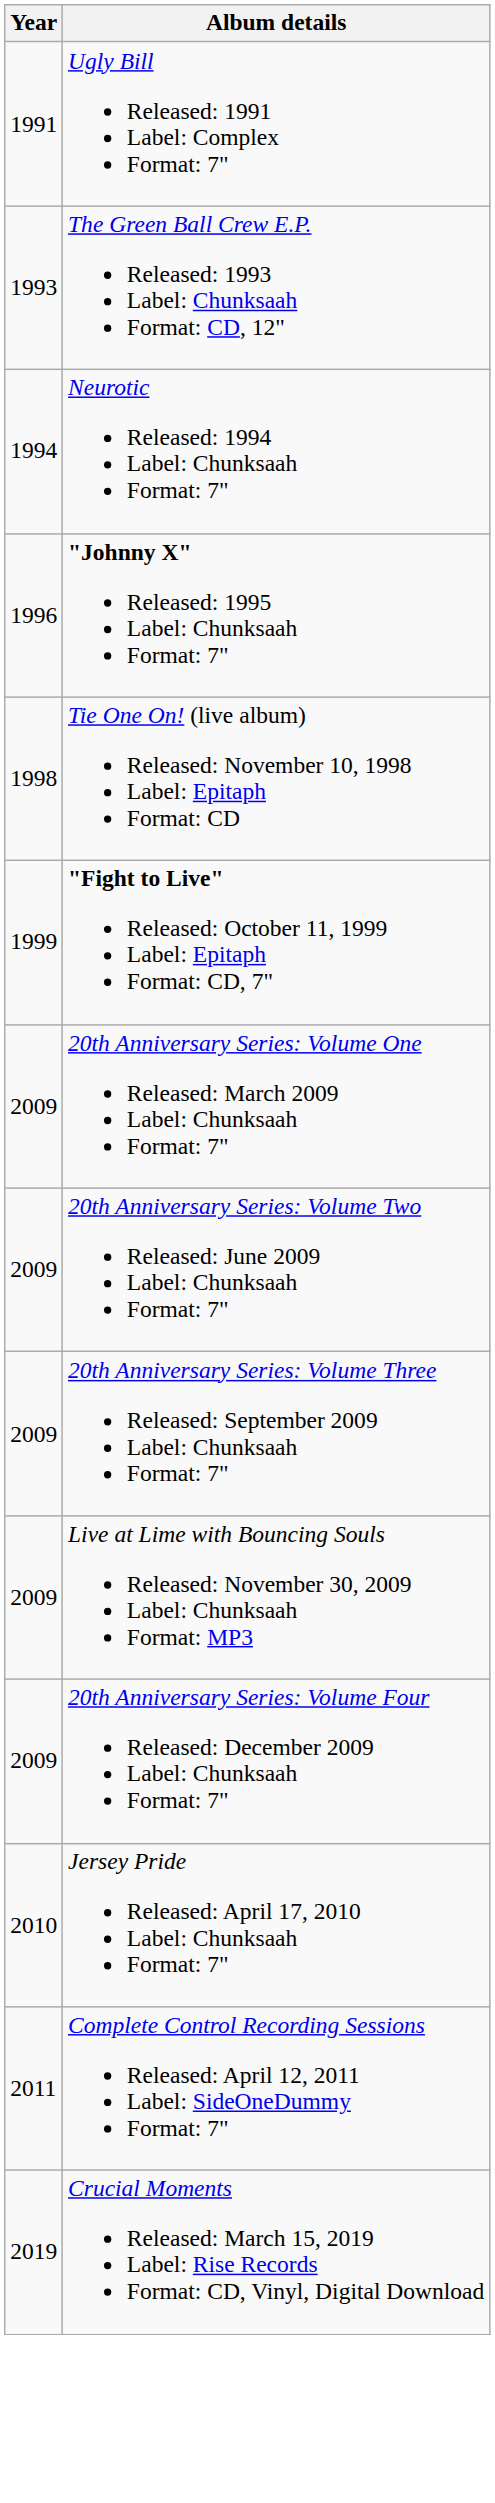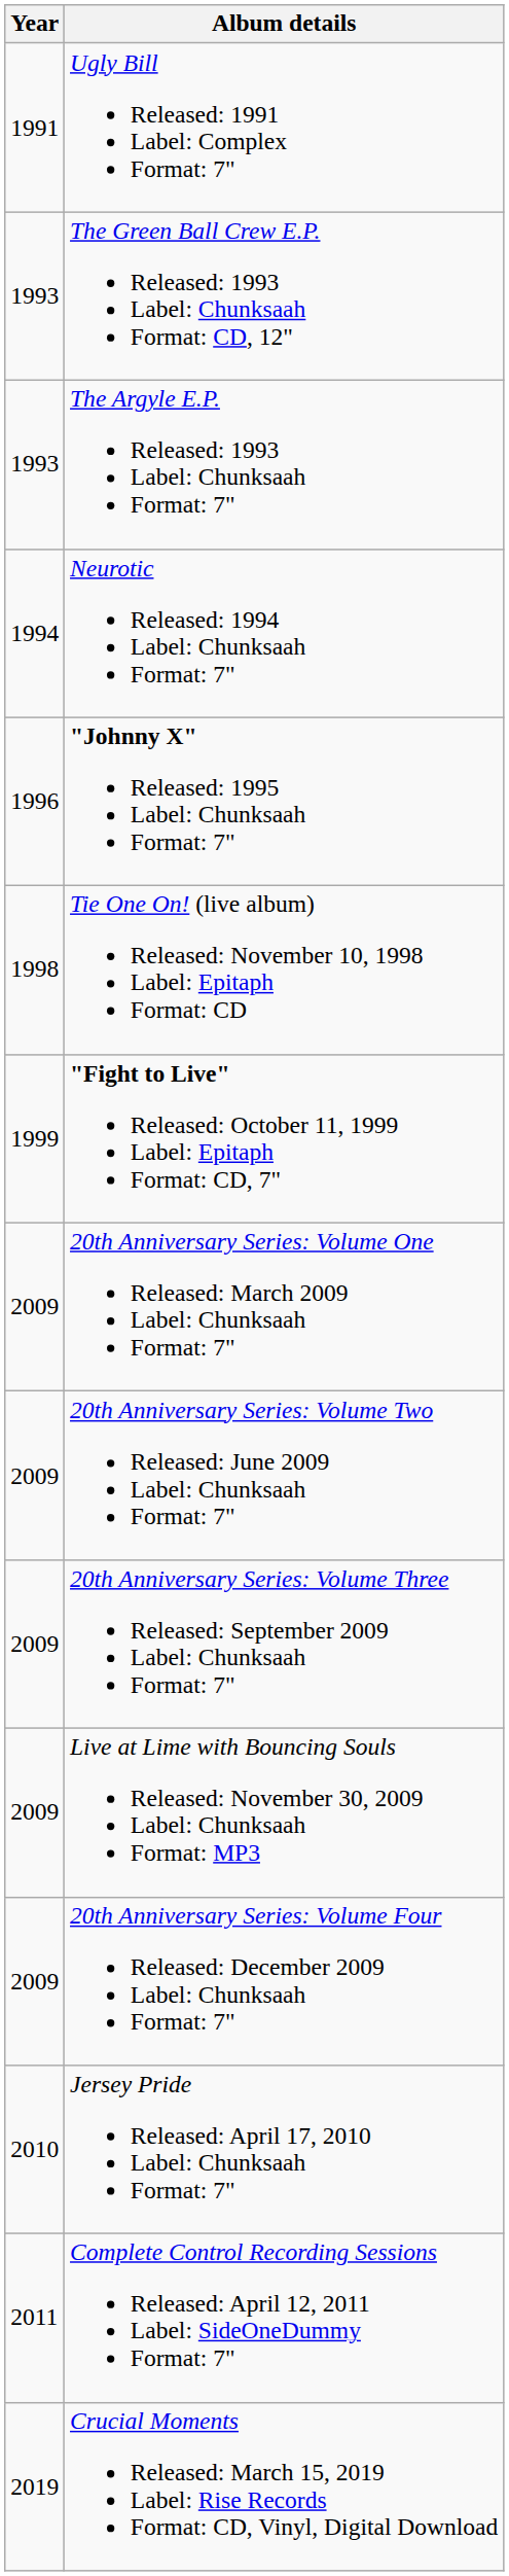+ row: 1993 | The Argyle E.P. Released: 1993 Label: Chunksaah Format: 7"
